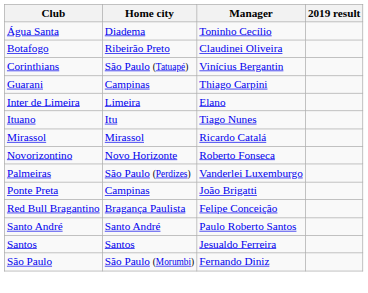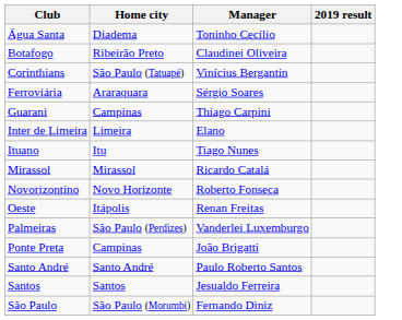+ row: Ferroviária | Araraquara | Sérgio Soares
+ row: Oeste | Itápolis | Renan Freitas
- row: Red Bull Bragantino | Bragança Paulista | Felipe Conceição
